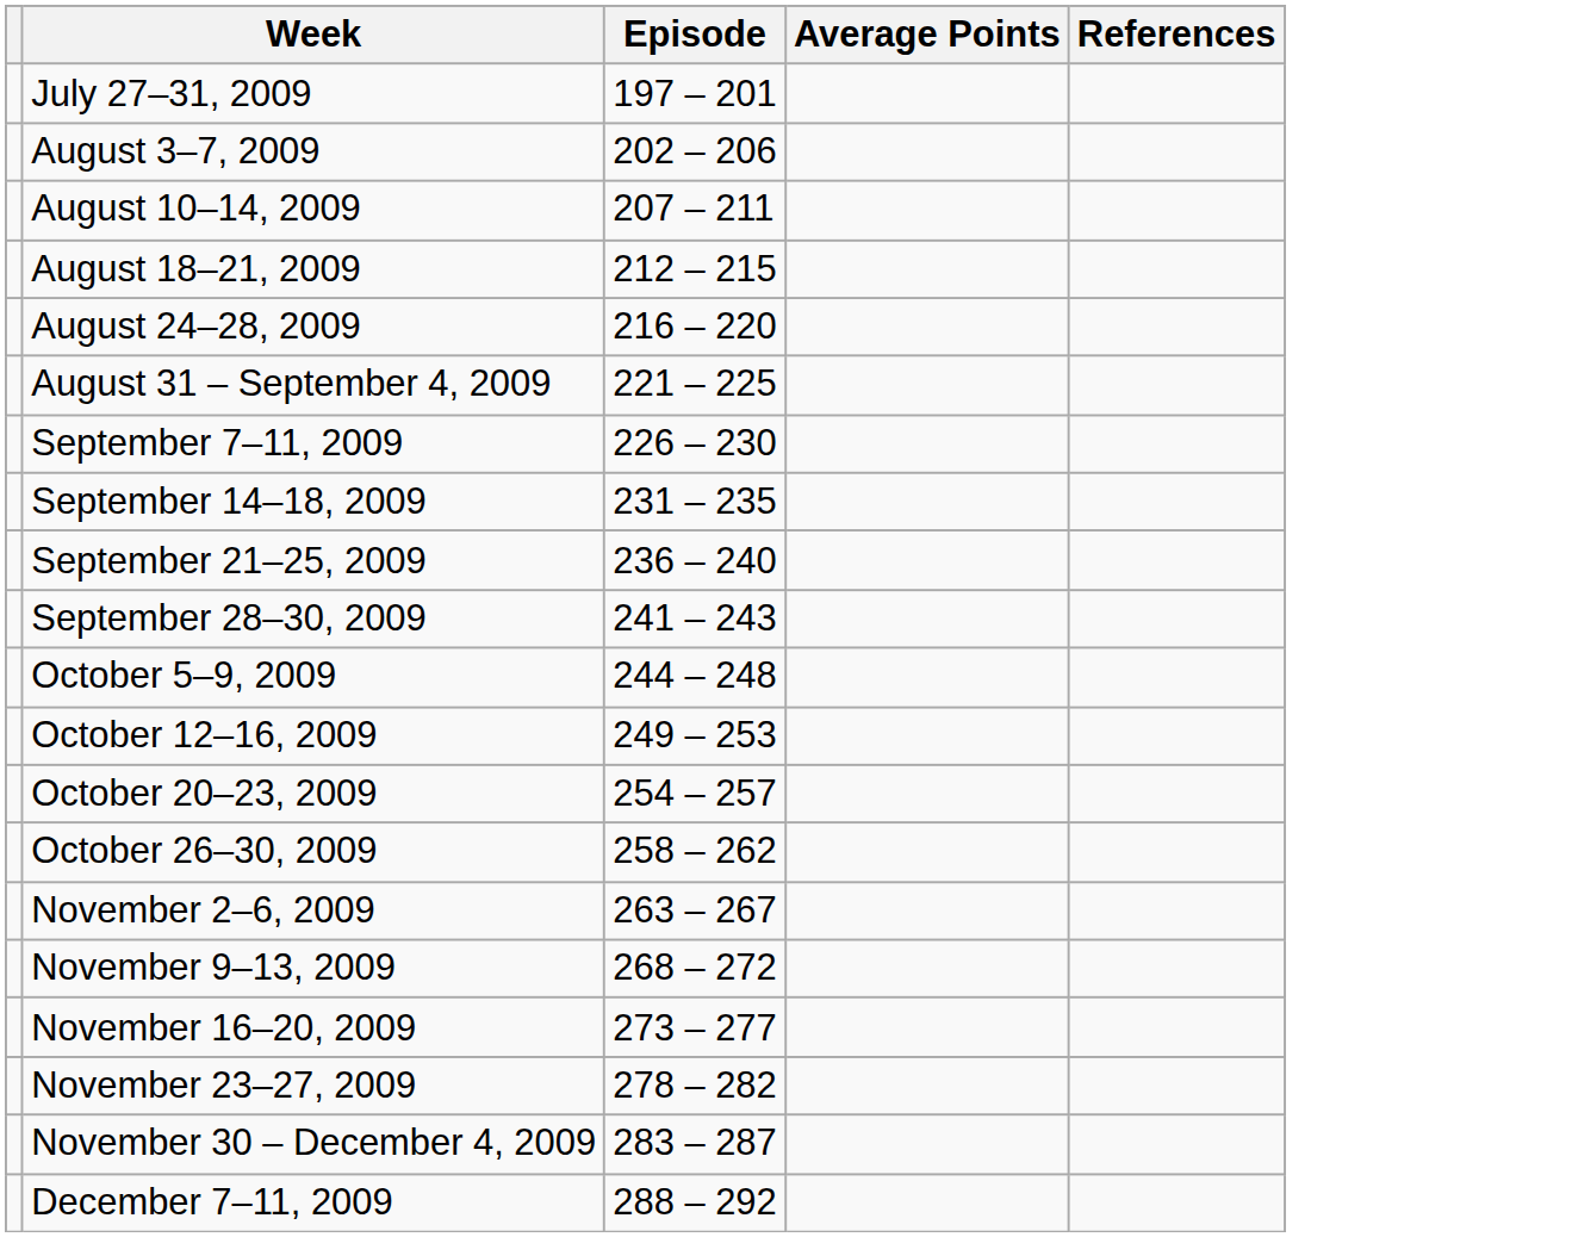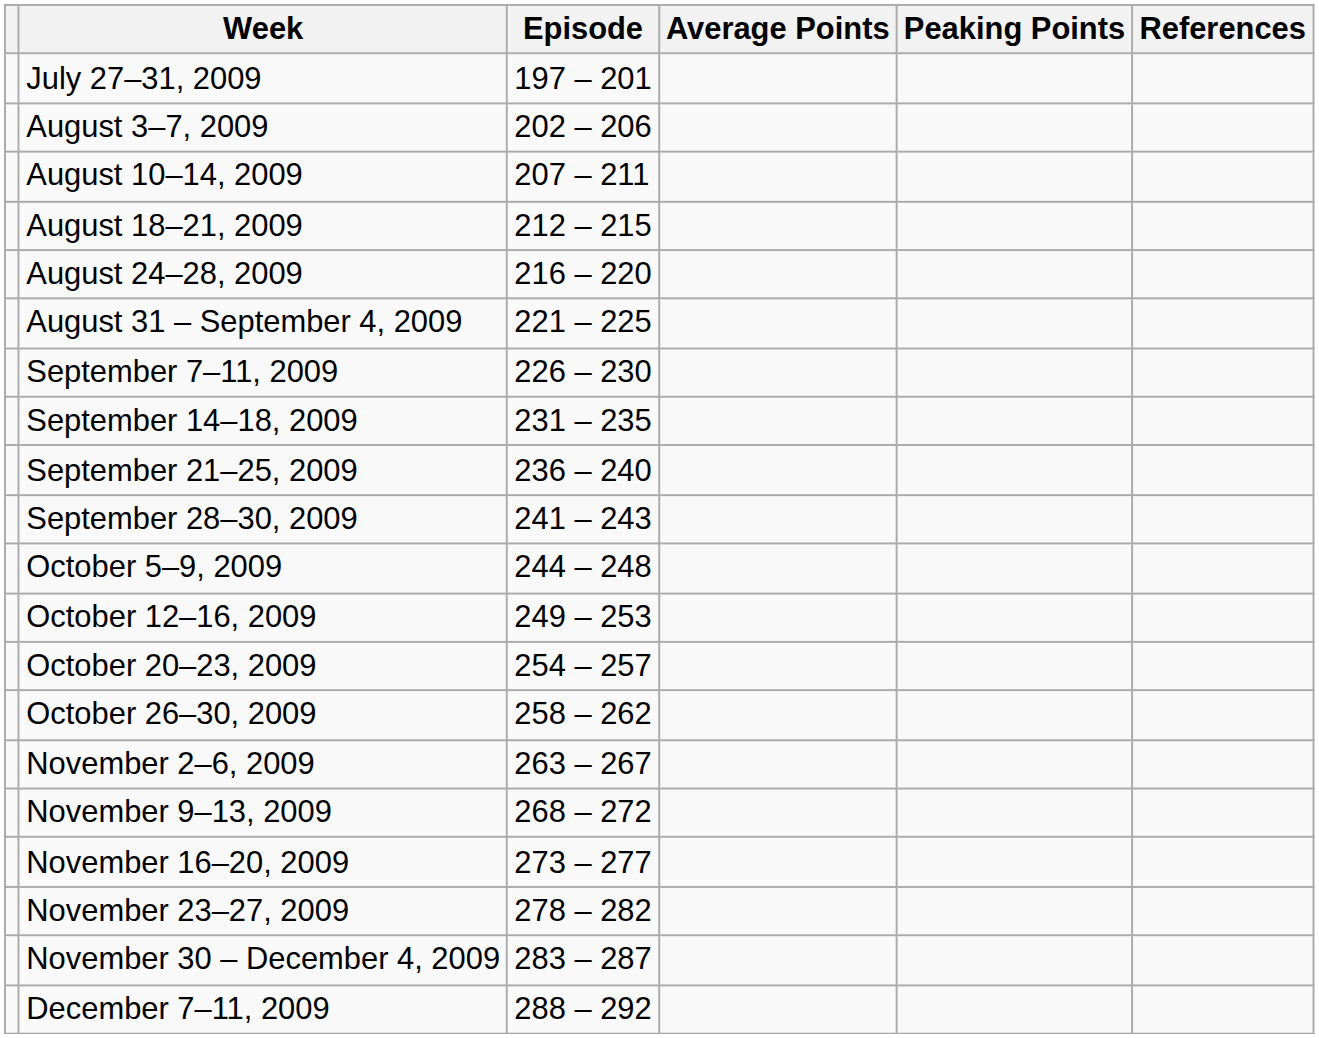+ column: Peaking Points
